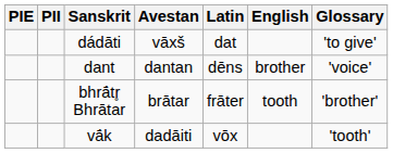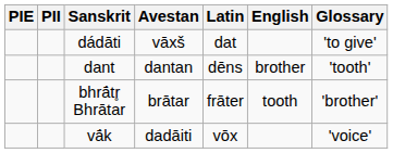dant | Glossary: 'voice' -> 'tooth'
vā́k | Glossary: 'tooth' -> 'voice'
